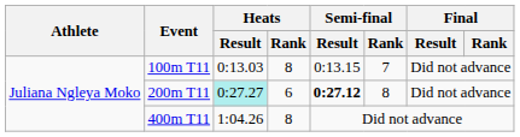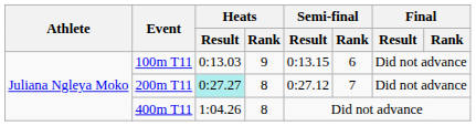100m T11 | Heats / Rank: 8 -> 9
100m T11 | Semi-final / Rank: 7 -> 6
200m T11 | Heats / Rank: 6 -> 8
200m T11 | Semi-final / Result: bold -> normal
200m T11 | Semi-final / Rank: 8 -> 7
